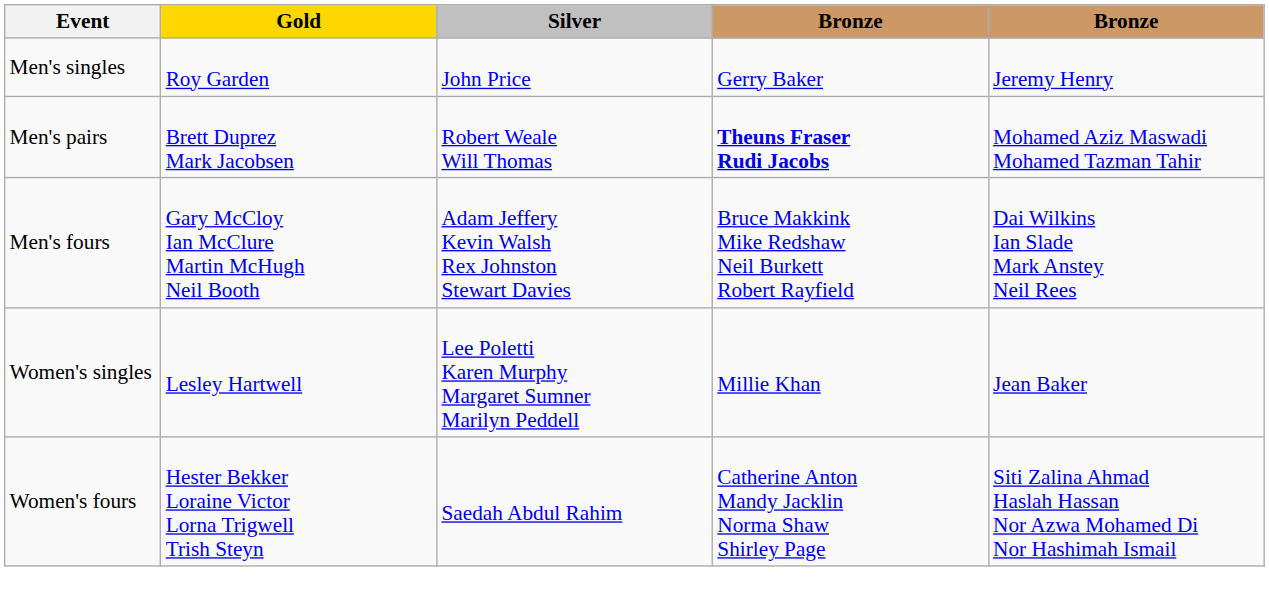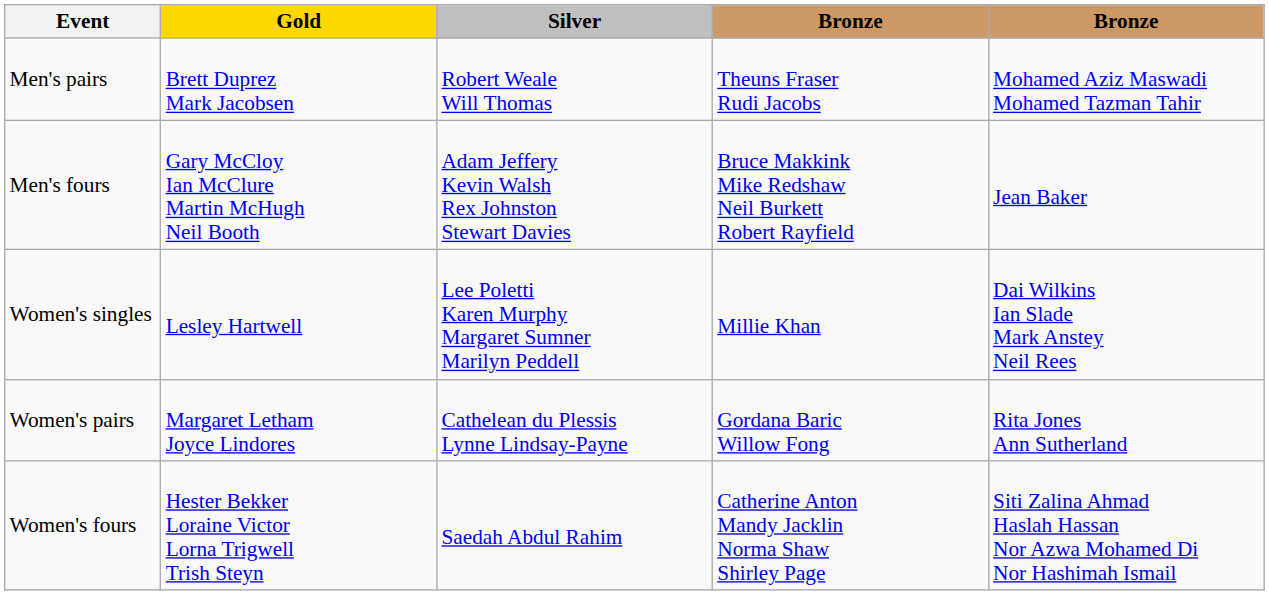- row: Men's singles | Roy Garden | John Price | Gerry Baker | Jeremy Henry
Men's pairs | column 4: bold -> normal
Men's fours | column 5: Dai Wilkins Ian Slade Mark Anstey Neil Rees -> Jean Baker
Women's singles | column 5: Jean Baker -> Dai Wilkins Ian Slade Mark Anstey Neil Rees
+ row: Women's pairs | Margaret Letham Joyce Lindores | Cathelean du Plessis Lynne Lindsay-Payne | Gordana Baric Willow Fong | Rita Jones Ann Sutherland
